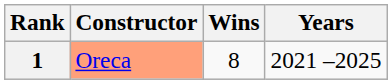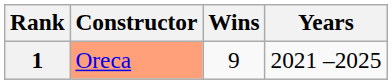1 | Wins: 8 -> 9
